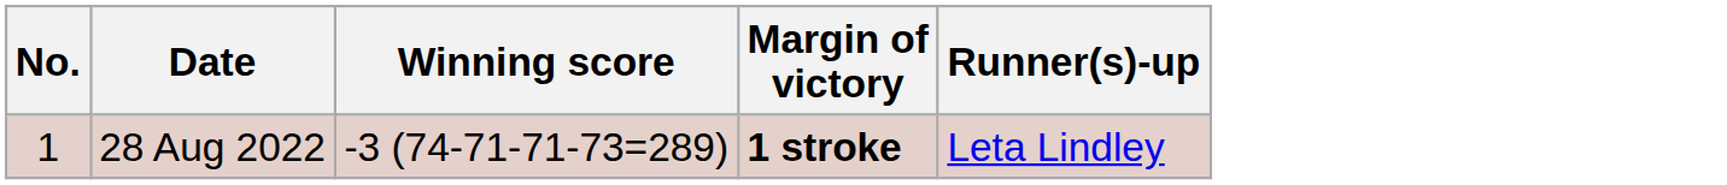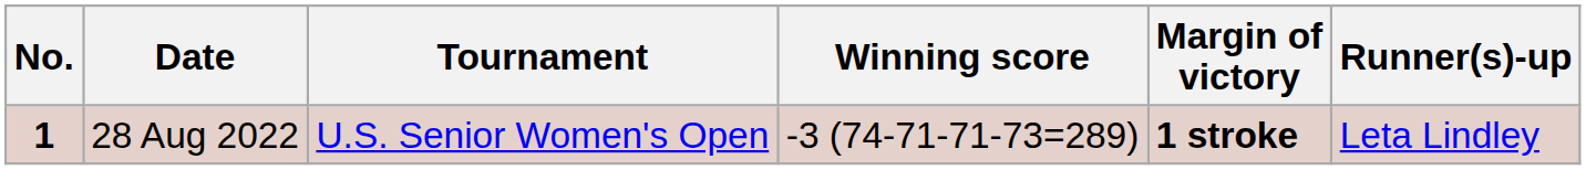+ column: Tournament | U.S. Senior Women's Open
28 Aug 2022 | No.: normal -> bold
